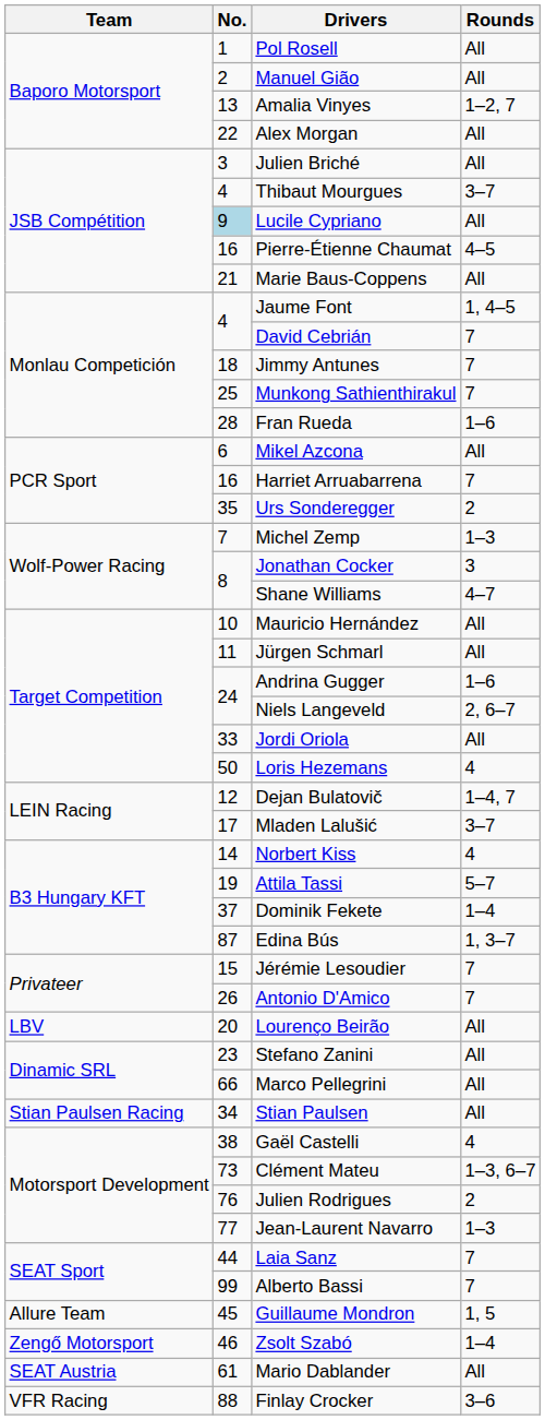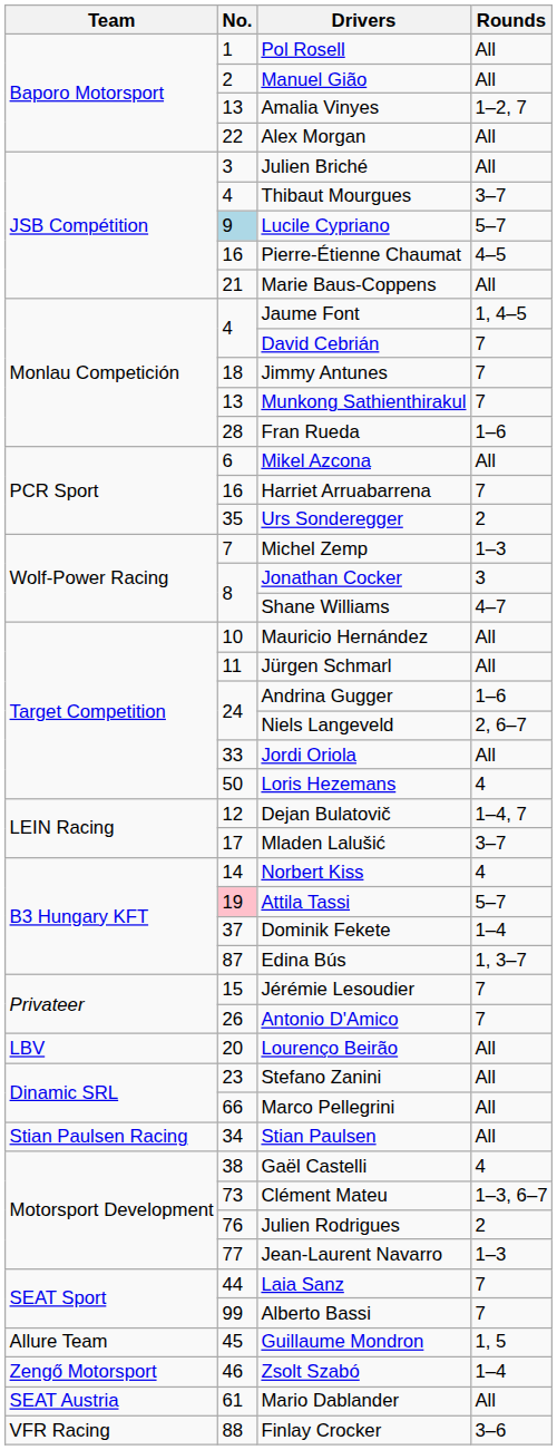Lucile Cypriano | Rounds: All -> 5–7
Munkong Sathienthirakul | No.: 25 -> 13
Attila Tassi | No.: no background -> pink background
